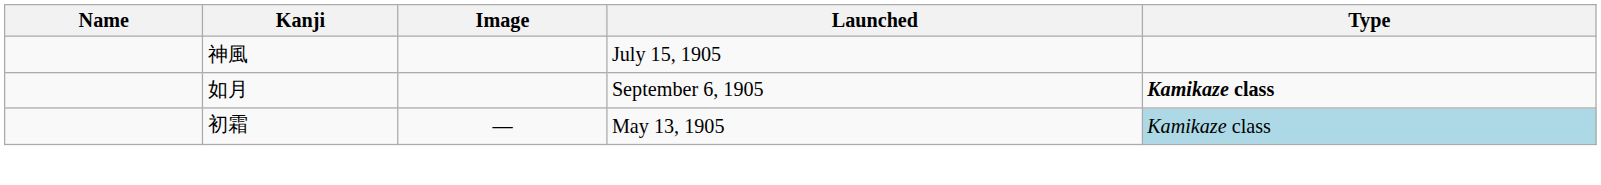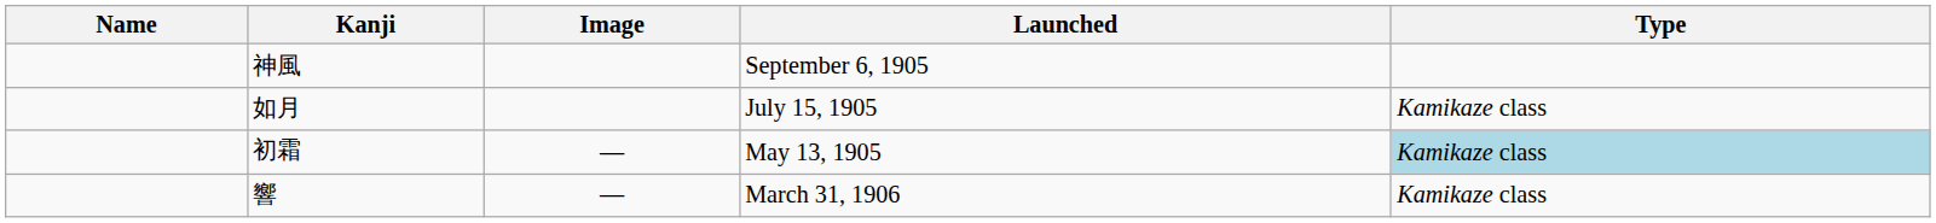神風 | Launched: July 15, 1905 -> September 6, 1905
如月 | Launched: September 6, 1905 -> July 15, 1905
如月 | Type: bold -> normal
+ row: 響 | — | March 31, 1906 | Kamikaze class
